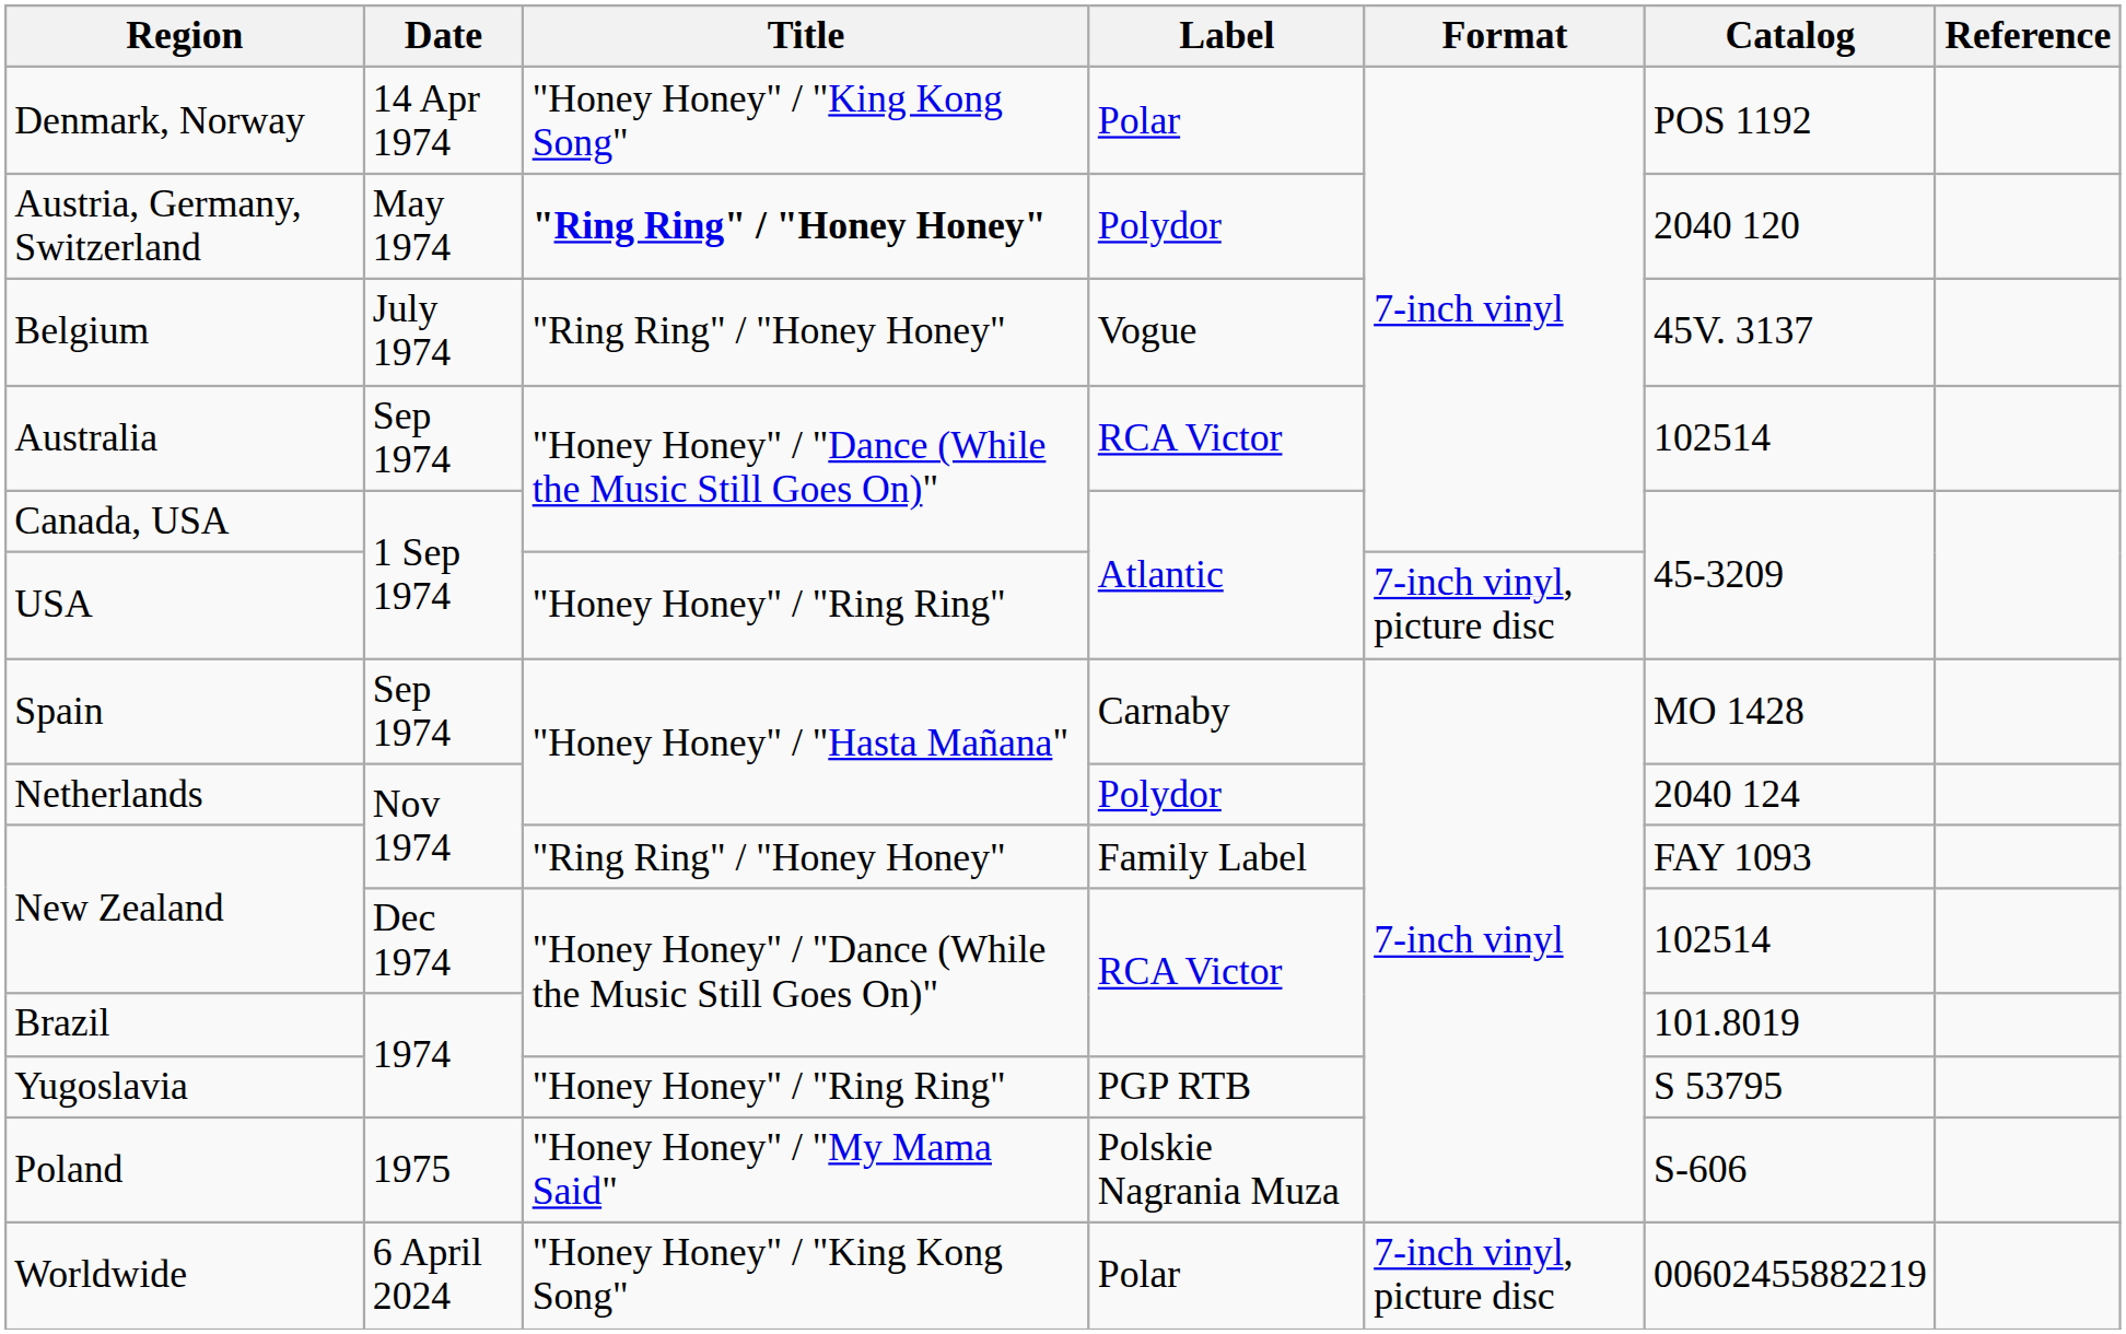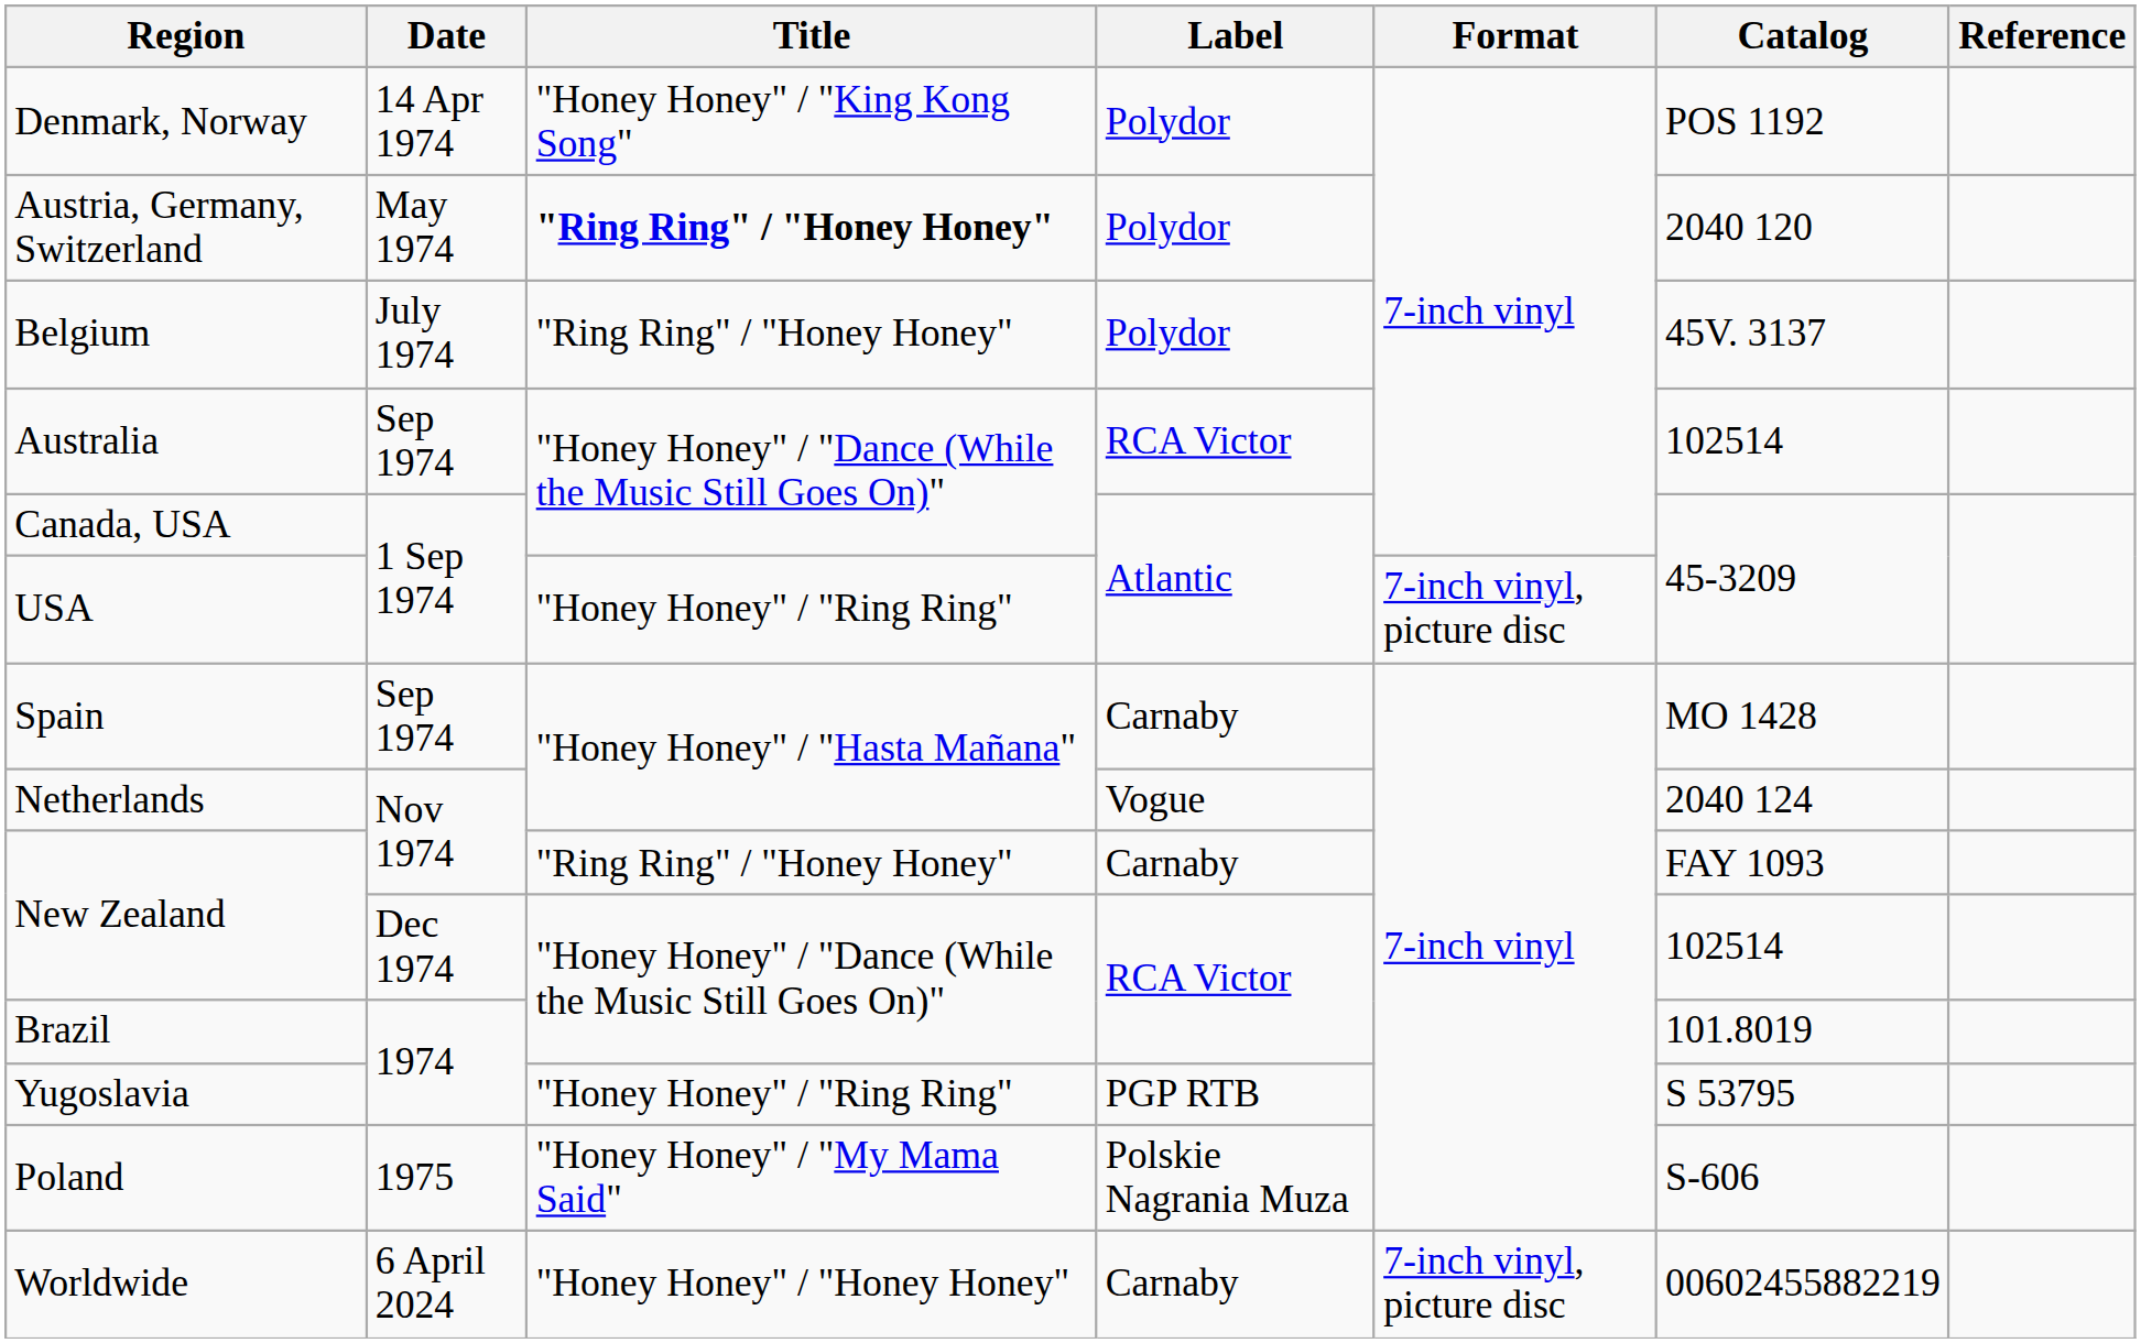Denmark, Norway | Label: Polar -> Polydor
Belgium | Label: Vogue -> Polydor
Netherlands | Label: Polydor -> Vogue
New Zealand / Nov 1974 | Label: Family Label -> Carnaby
Worldwide | Title: "Honey Honey" / "King Kong Song" -> "Honey Honey" / "Honey Honey"
Worldwide | Label: Polar -> Carnaby
